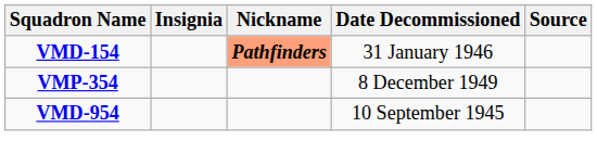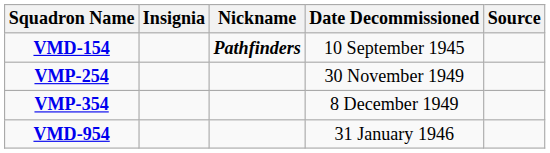VMD-154 | Nickname: lightsalmon background -> no background
VMD-154 | Date Decommissioned: 31 January 1946 -> 10 September 1945
+ row: VMP-254 | 30 November 1949
VMD-954 | Date Decommissioned: 10 September 1945 -> 31 January 1946
